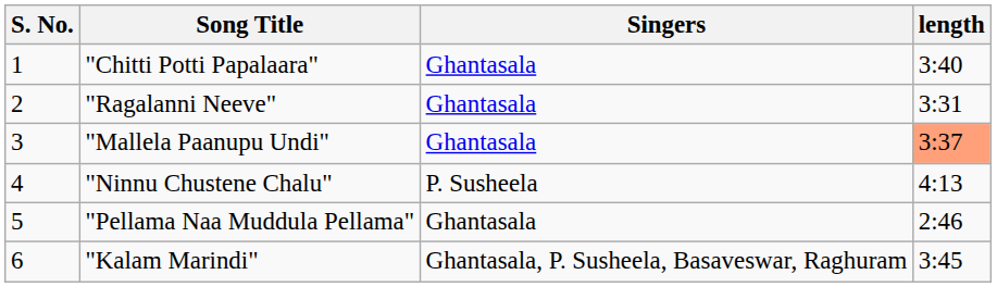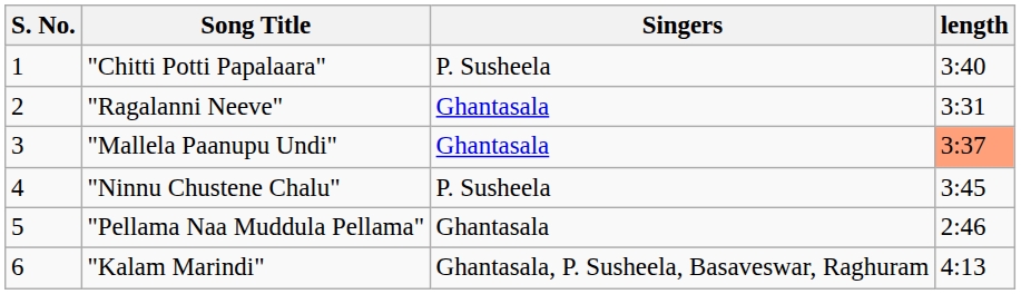"Chitti Potti Papalaara" | Singers: Ghantasala -> P. Susheela
"Ninnu Chustene Chalu" | length: 4:13 -> 3:45
"Kalam Marindi" | length: 3:45 -> 4:13
